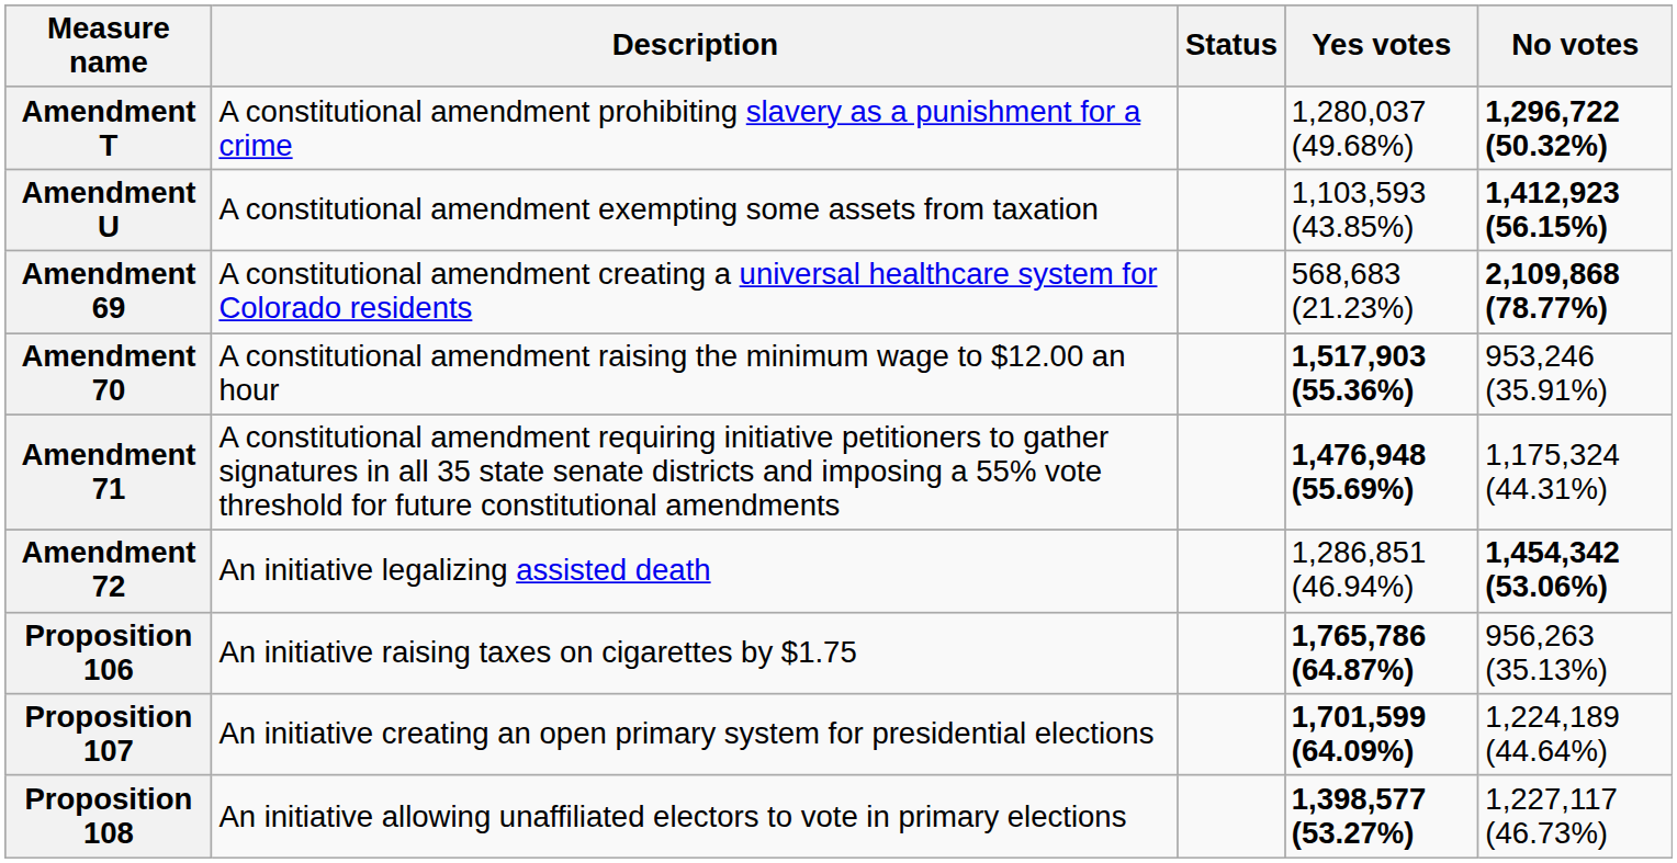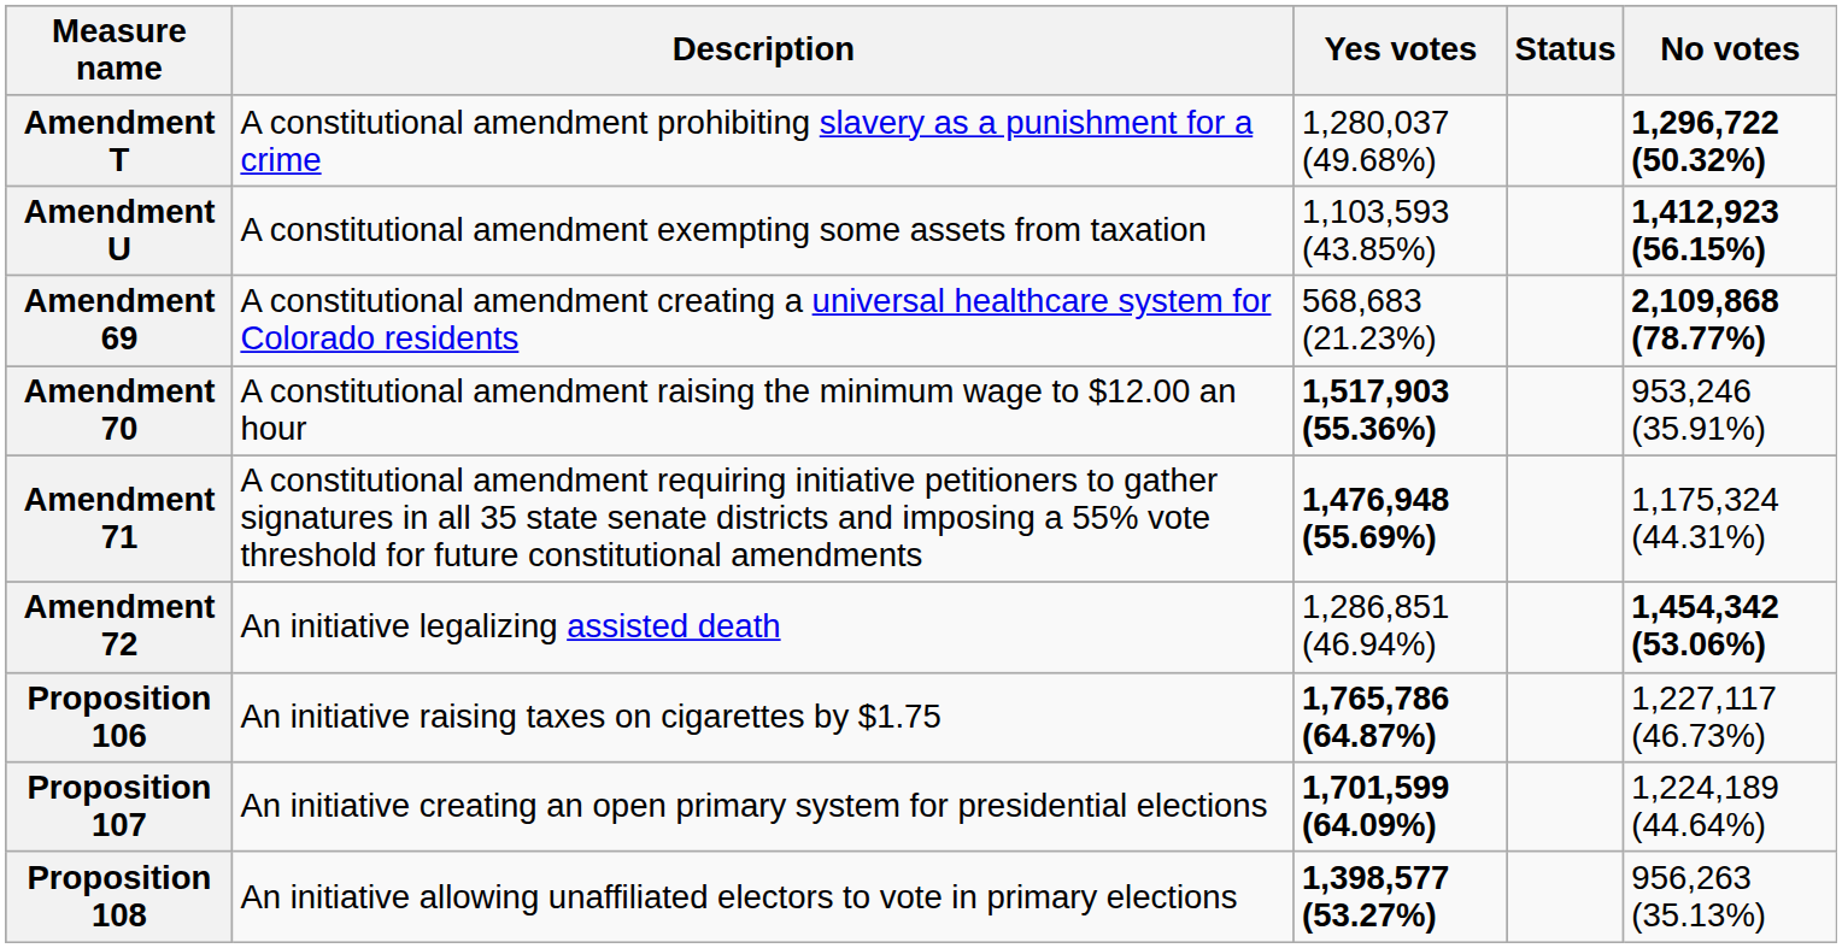columns swapped: Status <-> Yes votes
Proposition 106 | No votes: 956,263 (35.13%) -> 1,227,117 (46.73%)
Proposition 108 | No votes: 1,227,117 (46.73%) -> 956,263 (35.13%)
